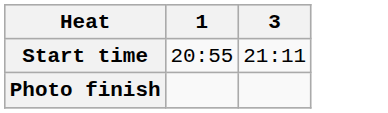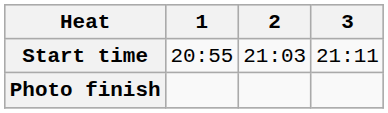+ column: 2 | 21:03
